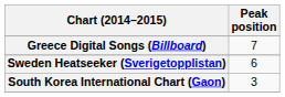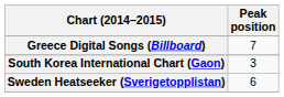rows swapped: Sweden Heatseeker (Sverigetopplistan) <-> South Korea International Chart (Gaon)
